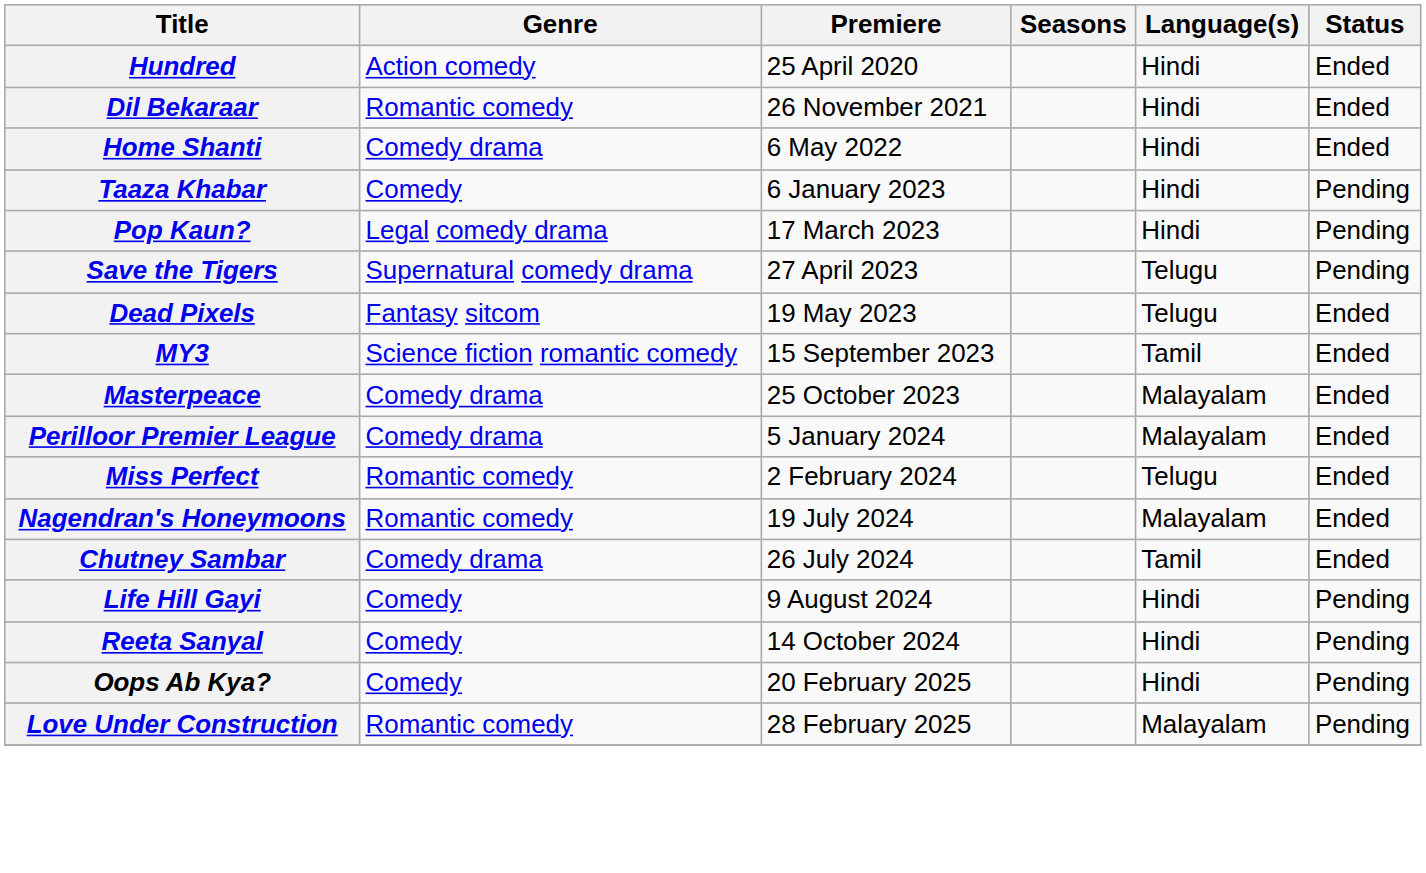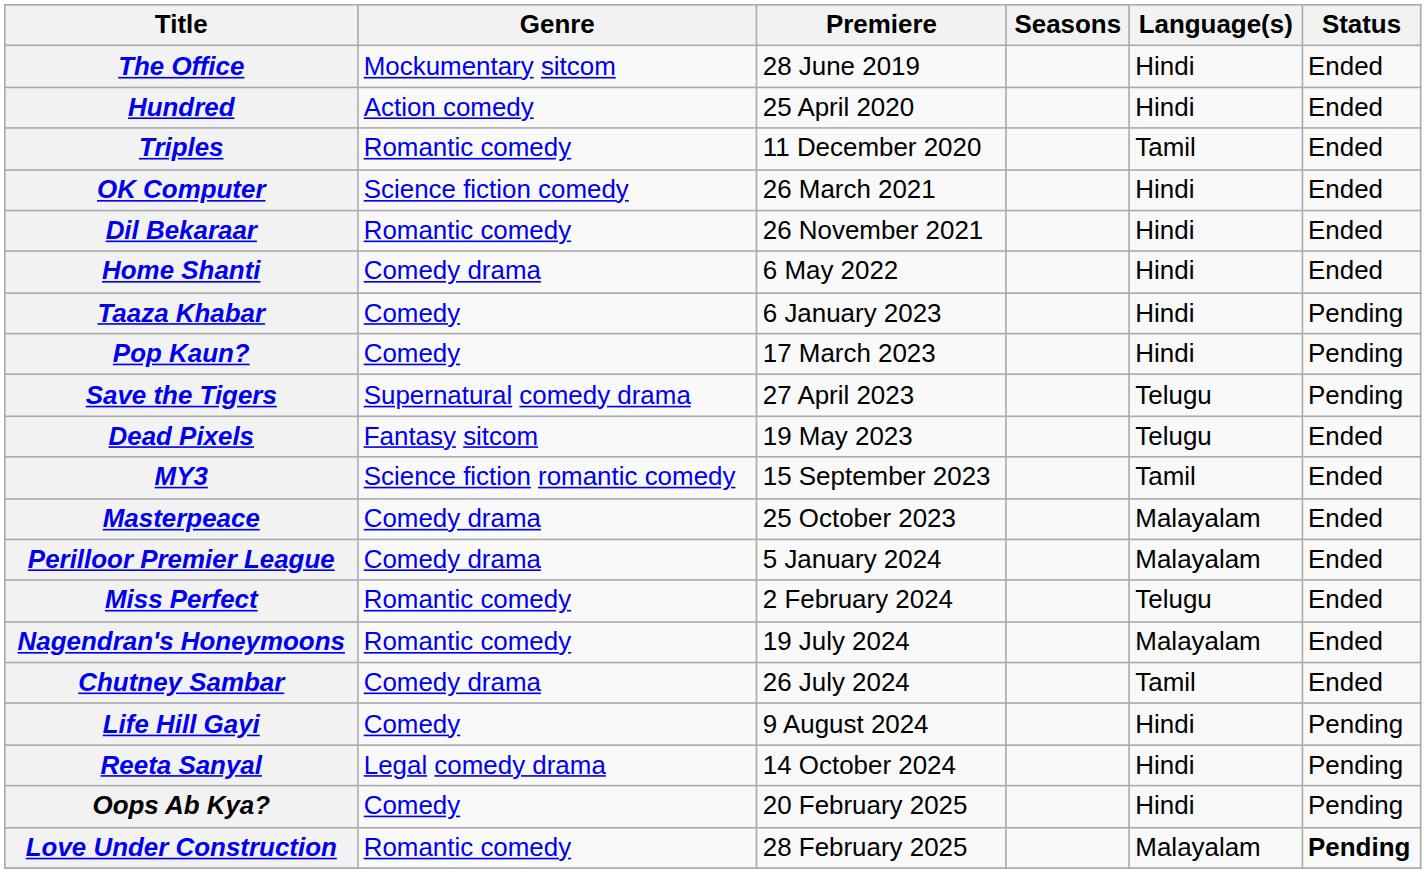+ row: The Office | Mockumentary sitcom | 28 June 2019 | Hindi | Ended
+ row: Triples | Romantic comedy | 11 December 2020 | Tamil | Ended
+ row: OK Computer | Science fiction comedy | 26 March 2021 | Hindi | Ended
Pop Kaun? | Genre: Legal comedy drama -> Comedy
Reeta Sanyal | Genre: Comedy -> Legal comedy drama
Love Under Construction | Status: normal -> bold
